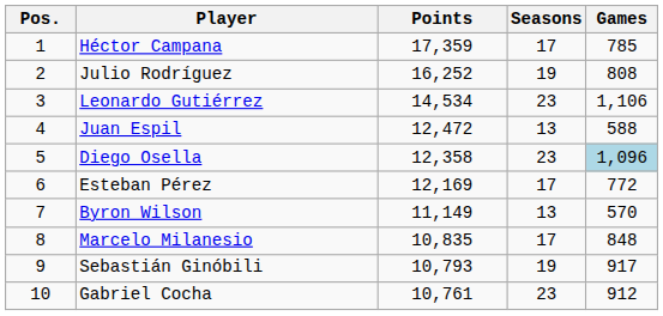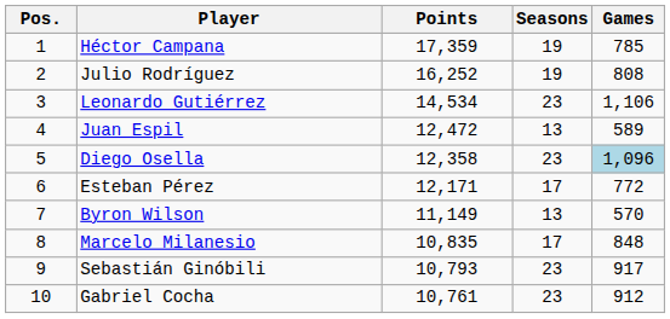Héctor Campana | Seasons: 17 -> 19
Juan Espil | Games: 588 -> 589
Esteban Pérez | Points: 12,169 -> 12,171
Sebastián Ginóbili | Seasons: 19 -> 23
